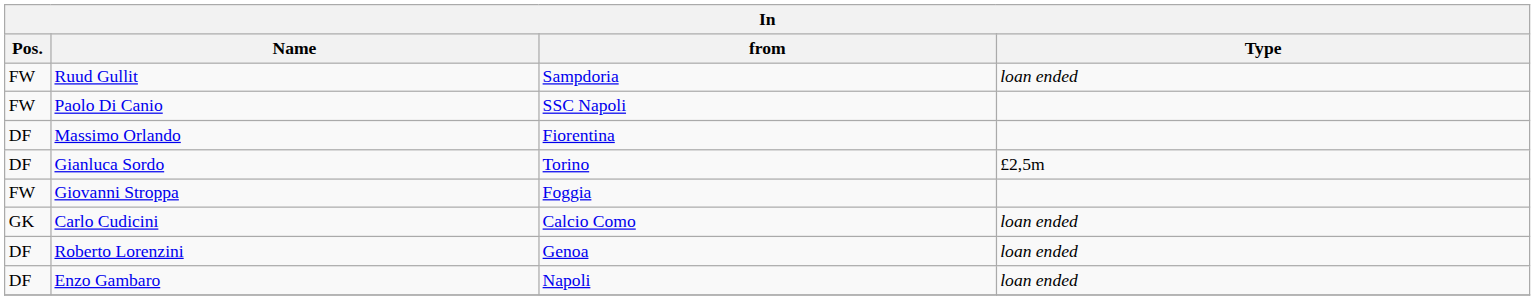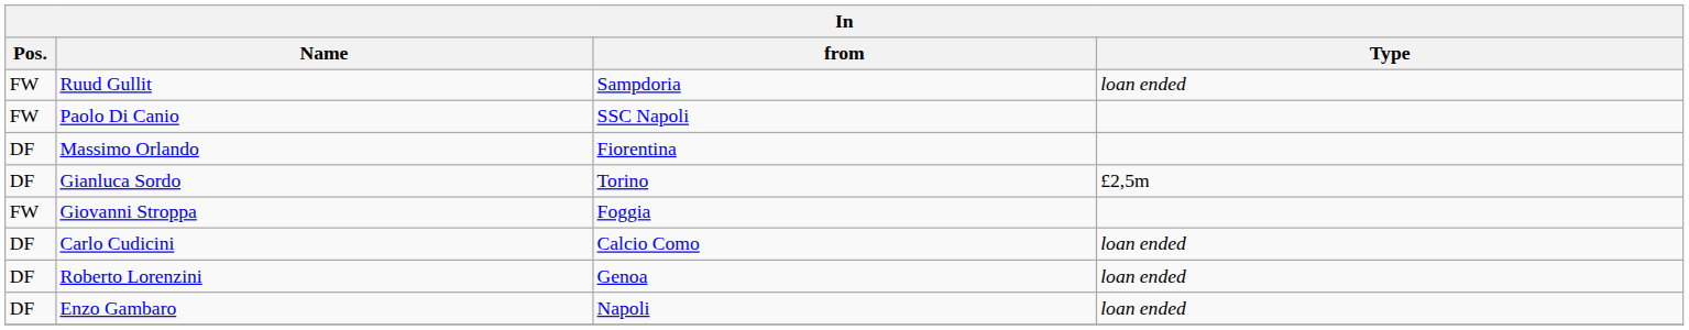Carlo Cudicini | Pos.: GK -> DF
